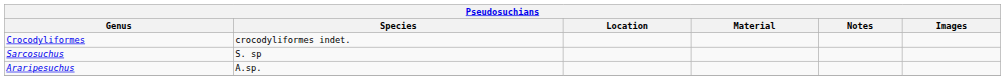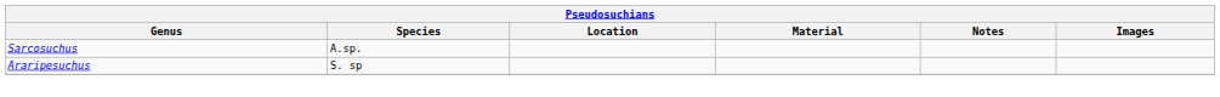- row: Crocodyliformes | crocodyliformes indet.
Sarcosuchus | Species: S. sp -> A.sp.
Araripesuchus | Species: A.sp. -> S. sp
